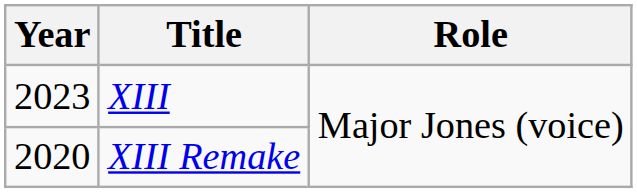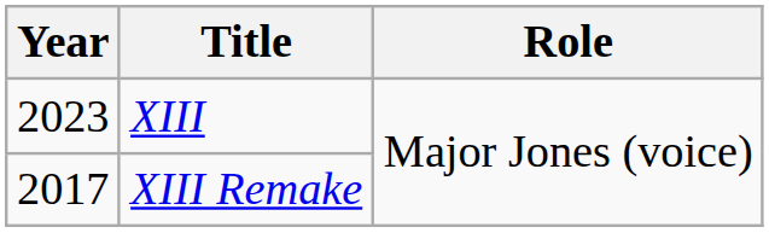XIII Remake | Year: 2020 -> 2017
